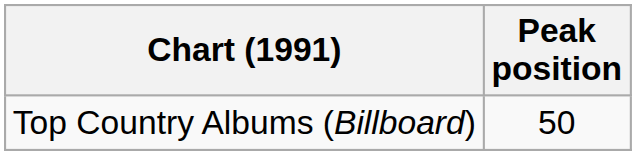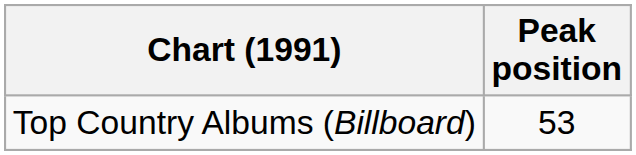Top Country Albums (Billboard) | Peak position: 50 -> 53
